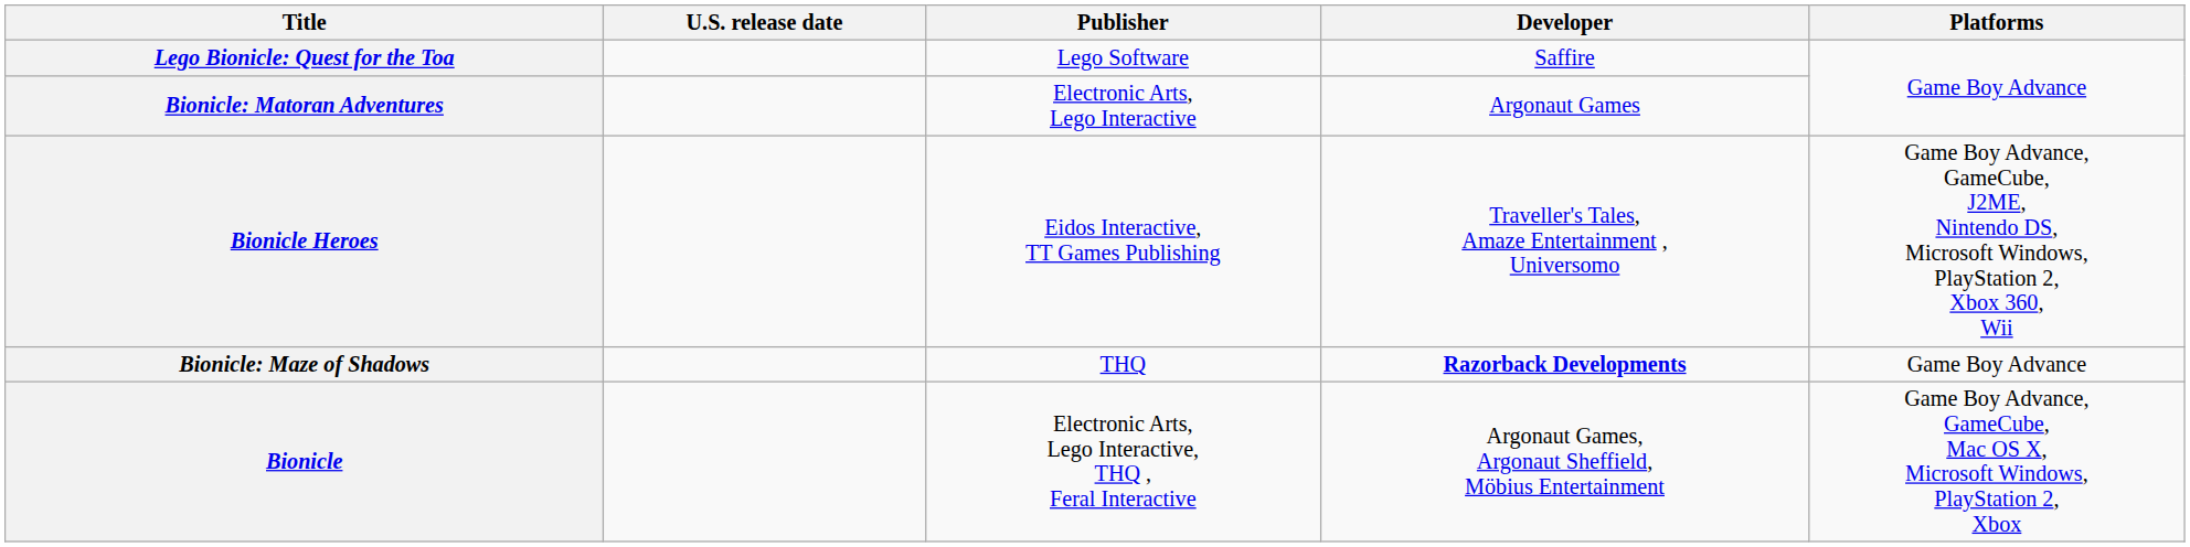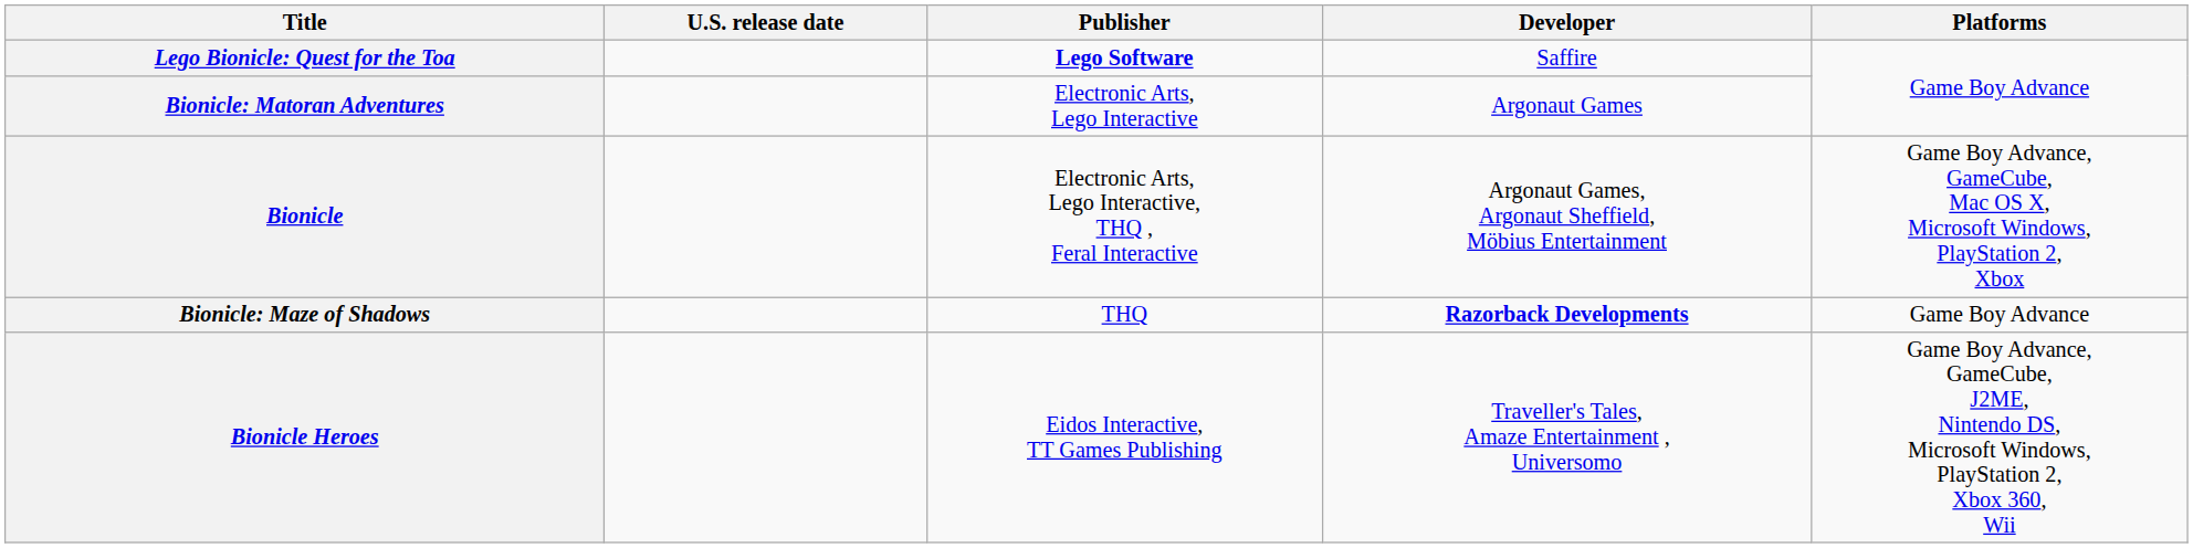Lego Bionicle: Quest for the Toa | Publisher: normal -> bold
rows swapped: Bionicle <-> Bionicle Heroes
